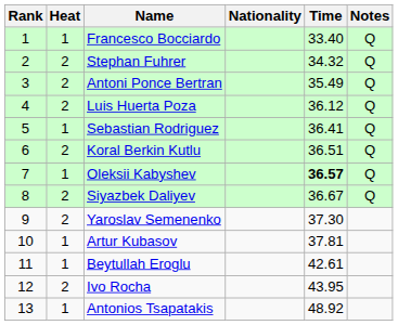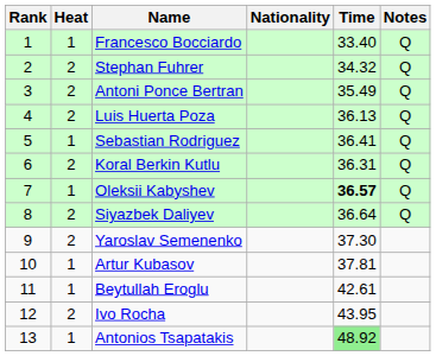Luis Huerta Poza | Time: 36.12 -> 36.13
Koral Berkin Kutlu | Time: 36.51 -> 36.31
Siyazbek Daliyev | Time: 36.67 -> 36.64
Antonios Tsapatakis | Time: no background -> lightgreen background
